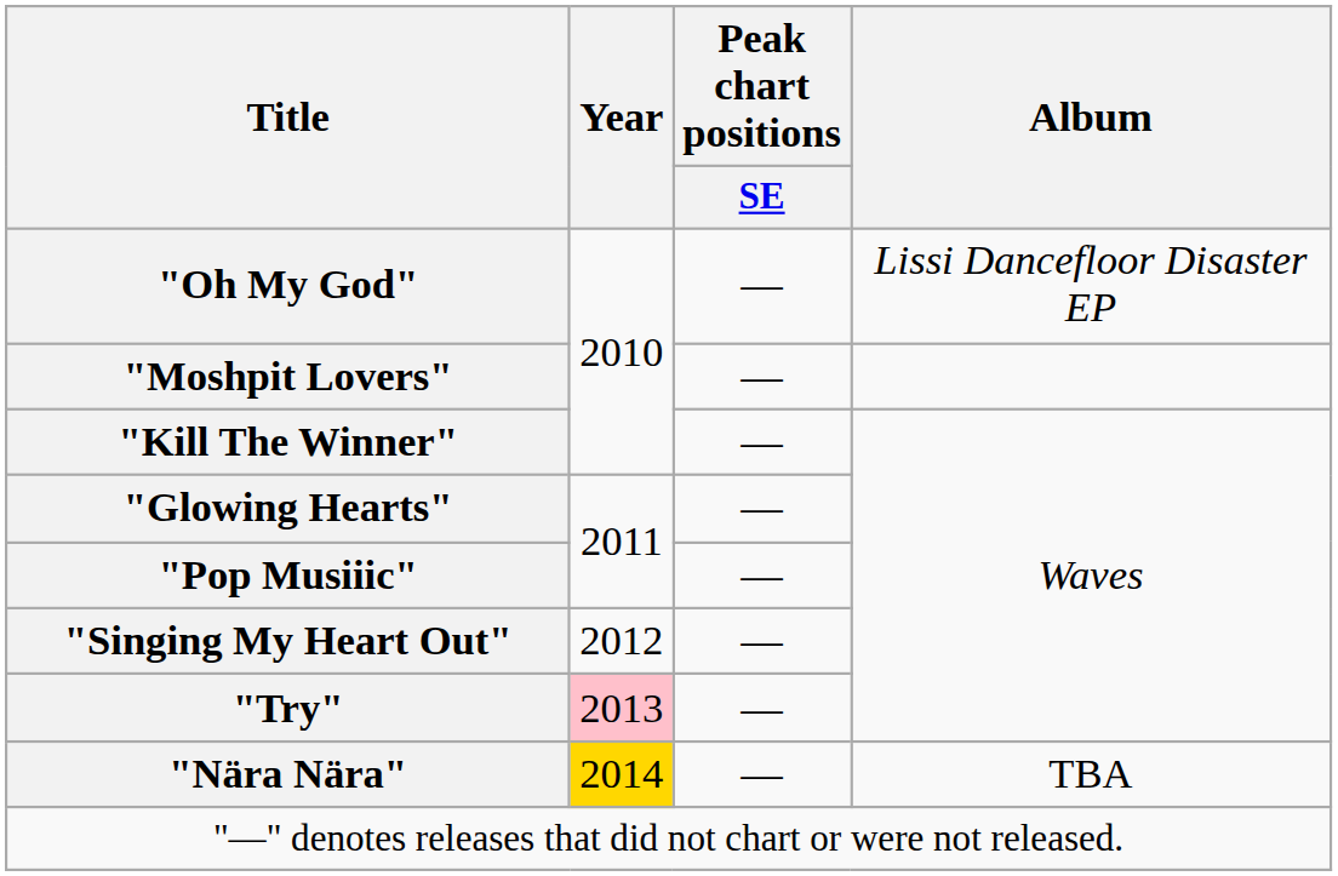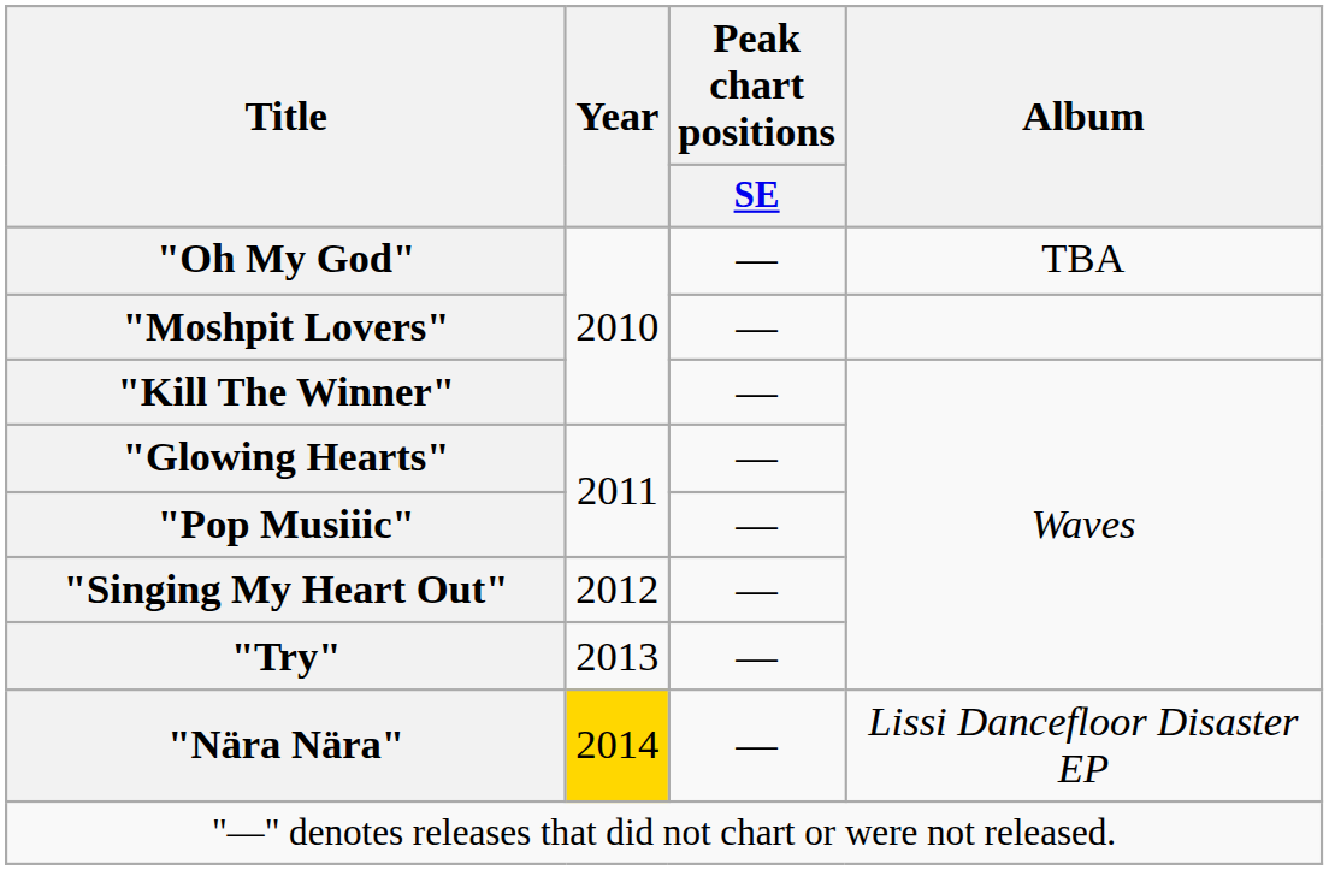"Oh My God" | Album: Lissi Dancefloor Disaster EP -> TBA
"Try" | Year: pink background -> no background
"Nära Nära" | Album: TBA -> Lissi Dancefloor Disaster EP
